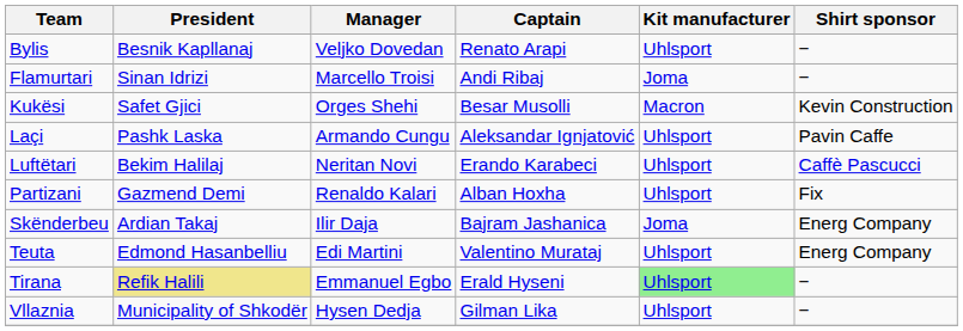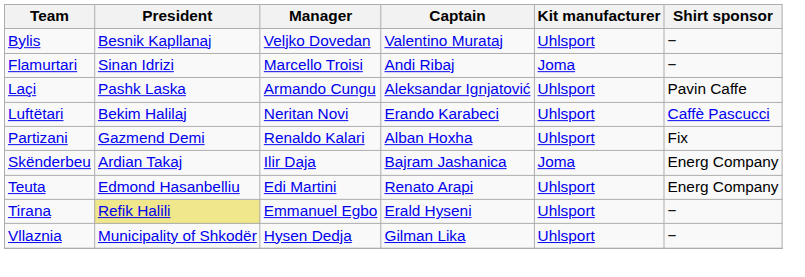Bylis | Captain: Renato Arapi -> Valentino Murataj
- row: Kukësi | Safet Gjici | Orges Shehi | Besar Musolli | Macron | Kevin Construction
Teuta | Captain: Valentino Murataj -> Renato Arapi
Tirana | Kit manufacturer: lightgreen background -> no background
